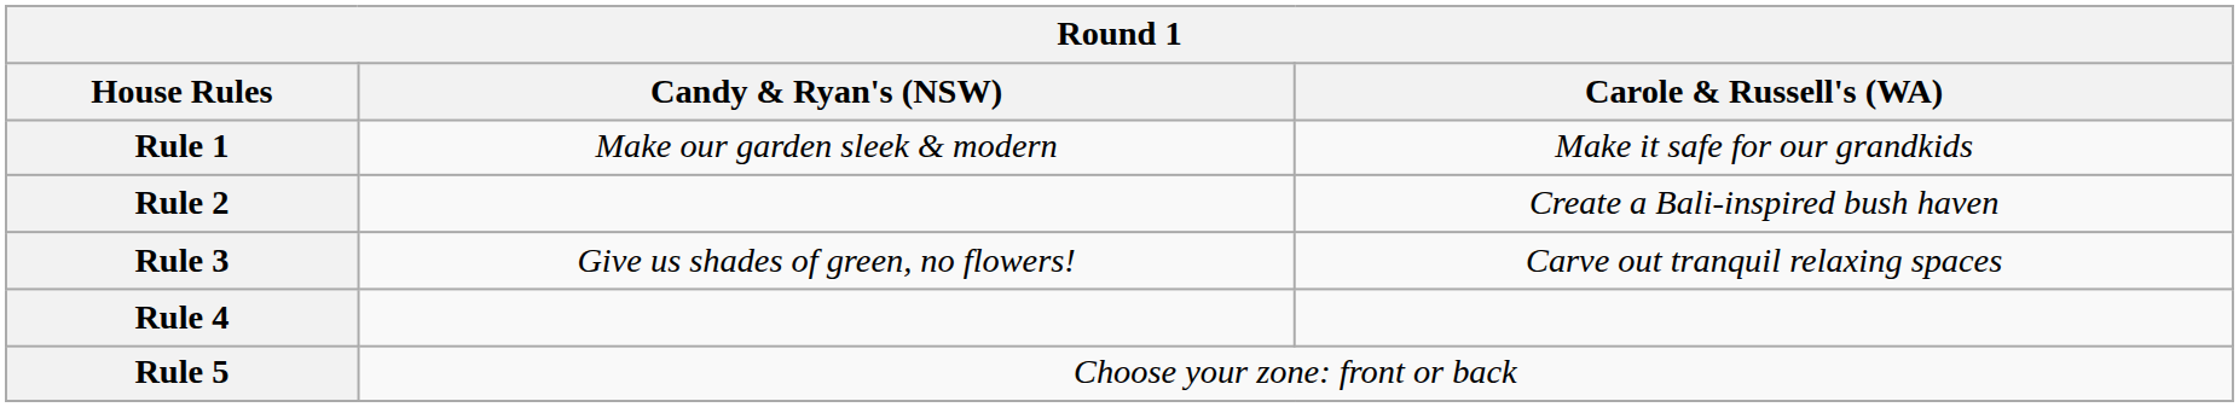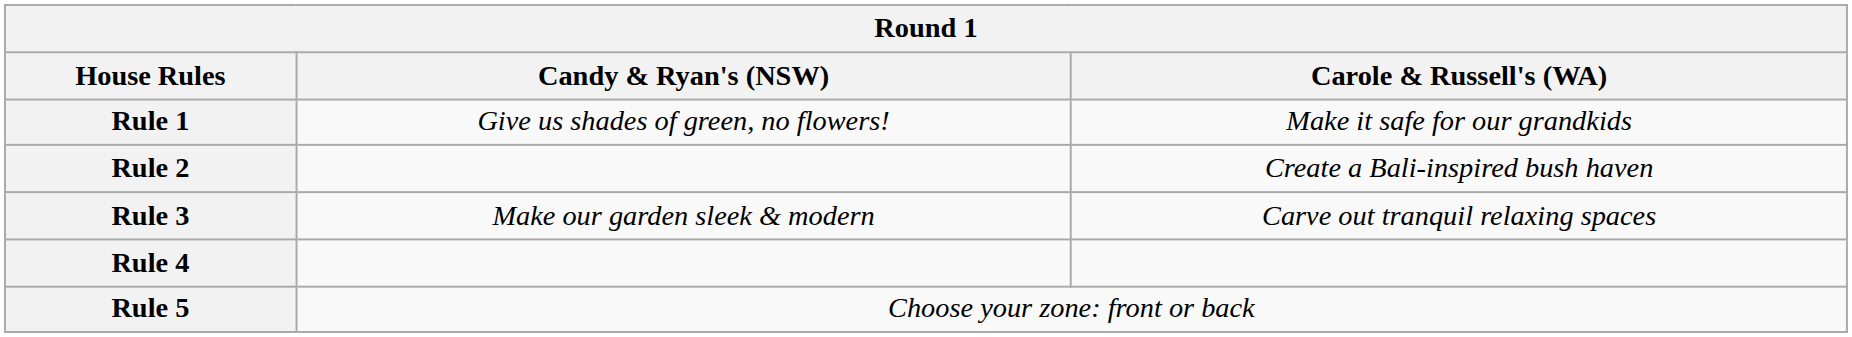Rule 1 | Candy & Ryan's (NSW): Make our garden sleek & modern -> Give us shades of green, no flowers!
Rule 3 | Candy & Ryan's (NSW): Give us shades of green, no flowers! -> Make our garden sleek & modern
